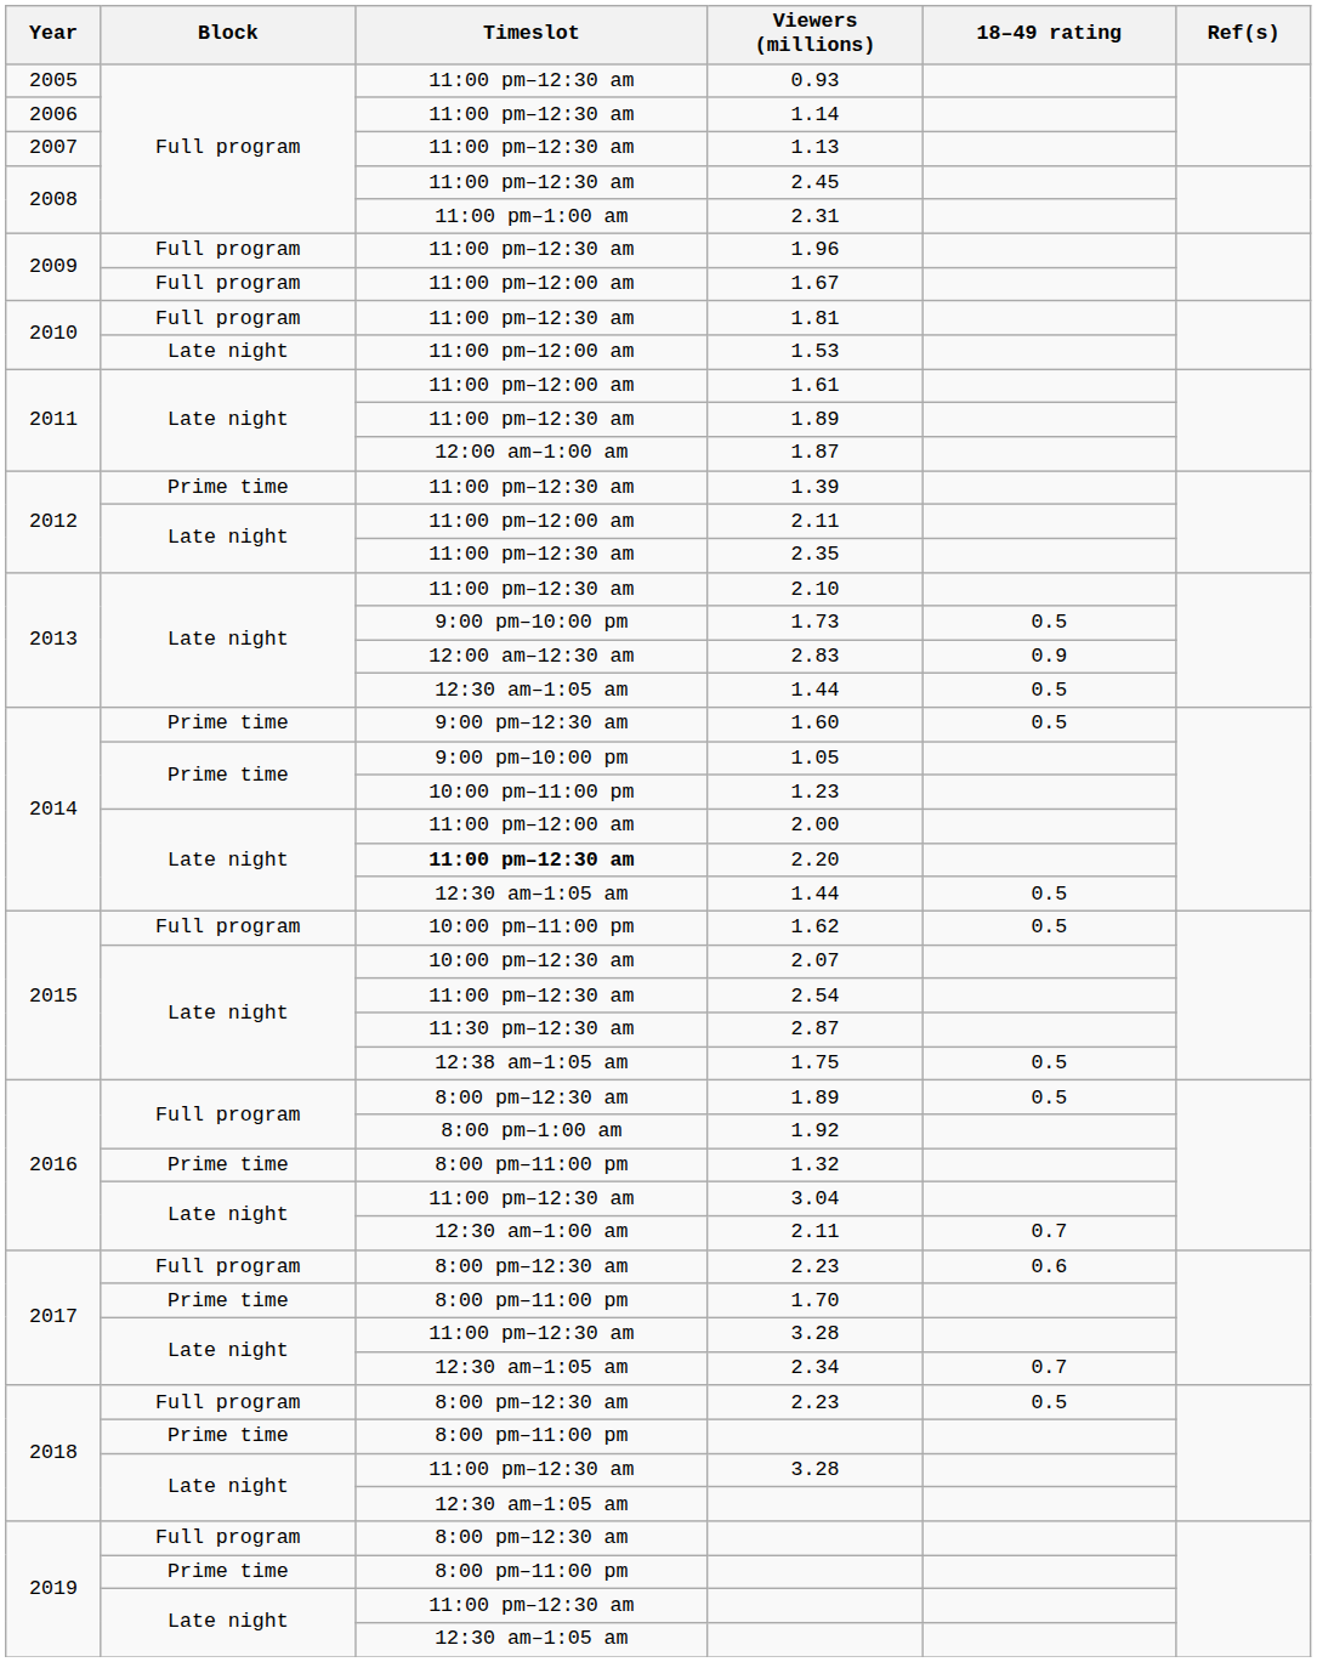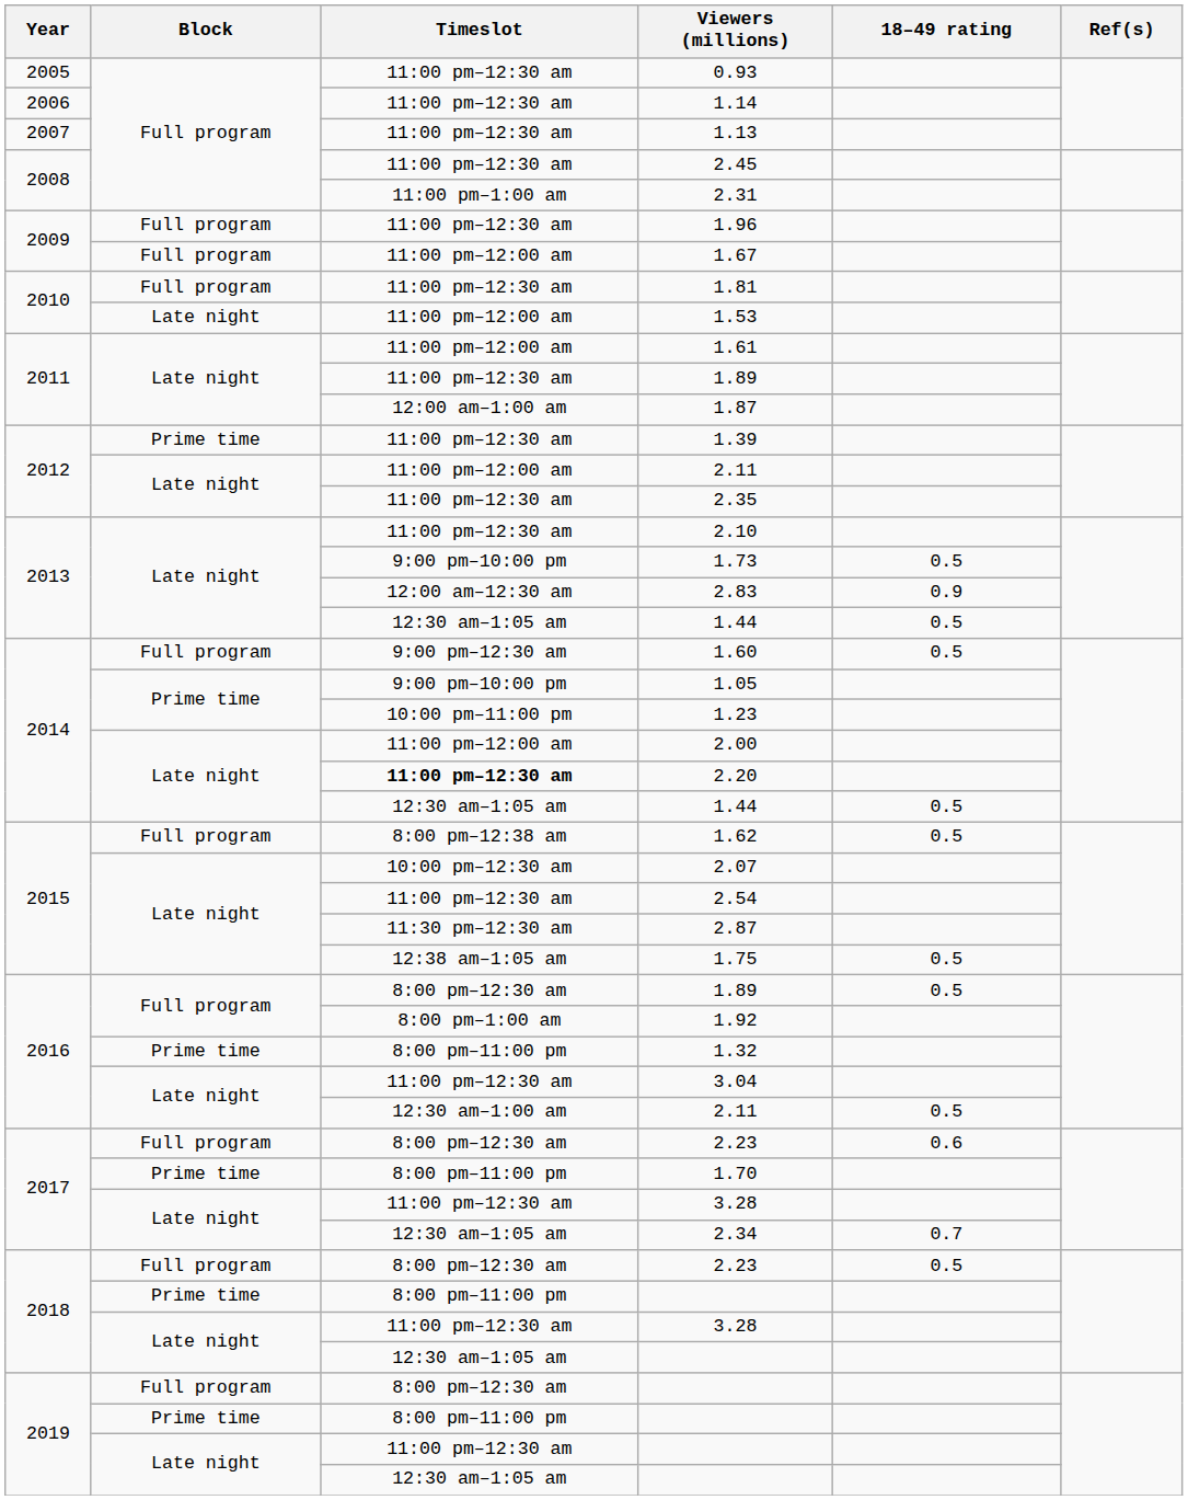1.60 | Block: Prime time -> Full program
1.62 | Timeslot: 10:00 pm–11:00 pm -> 8:00 pm–12:38 am
2016 / 2.11 | 18–49 rating: 0.7 -> 0.5
